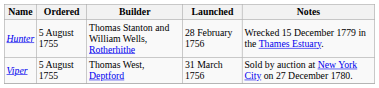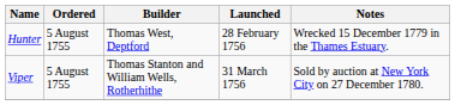Hunter | Builder: Thomas Stanton and William Wells, Rotherhithe -> Thomas West, Deptford
Viper | Builder: Thomas West, Deptford -> Thomas Stanton and William Wells, Rotherhithe
